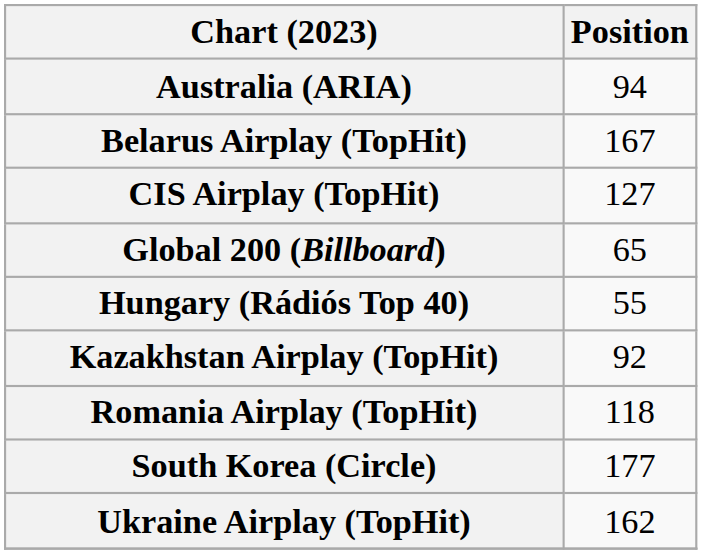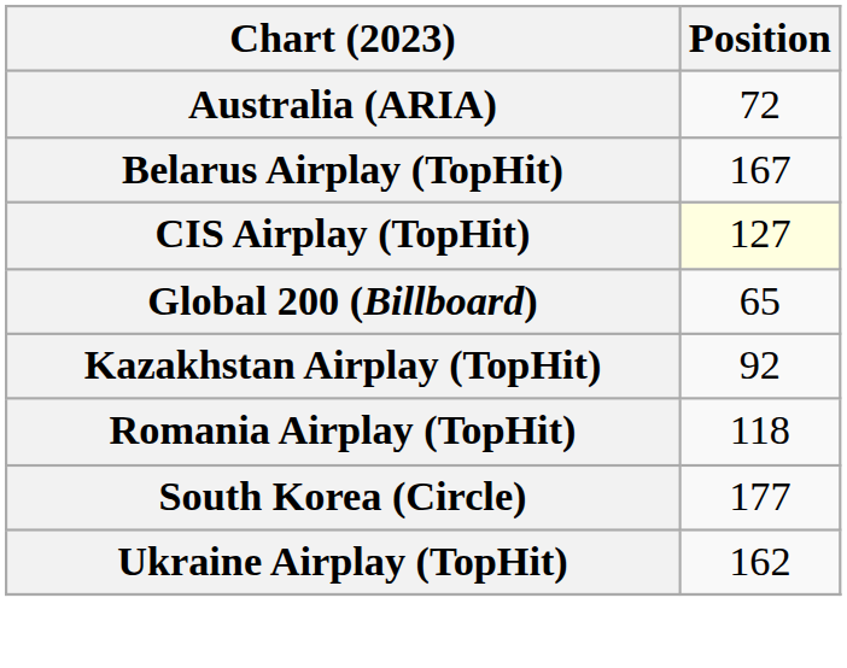Australia (ARIA) | Position: 94 -> 72
CIS Airplay (TopHit) | Position: no background -> lightyellow background
- row: Hungary (Rádiós Top 40) | 55
